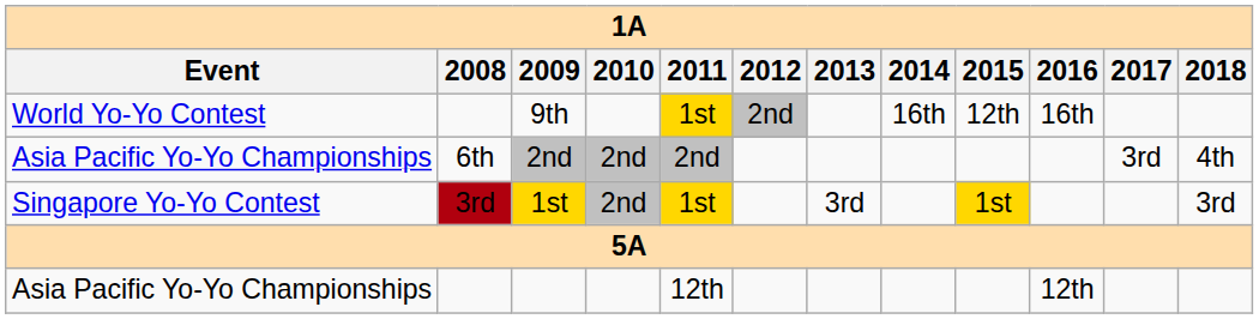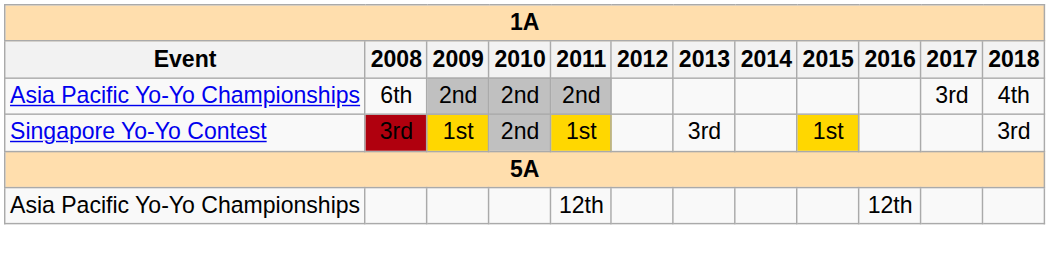- row: World Yo-Yo Contest | 9th | 1st | 2nd | 16th | 12th | 16th
